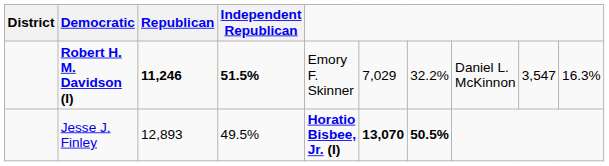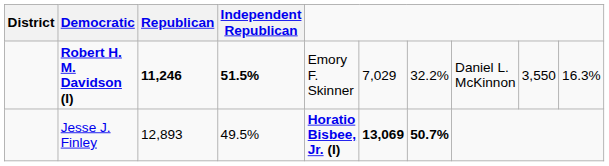Robert H. M. Davidson (I) | column 9: 3,547 -> 3,550
Jesse J. Finley | column 6: 13,070 -> 13,069
Jesse J. Finley | column 7: 50.5% -> 50.7%
